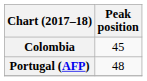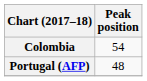Colombia | Peak position: 45 -> 54
